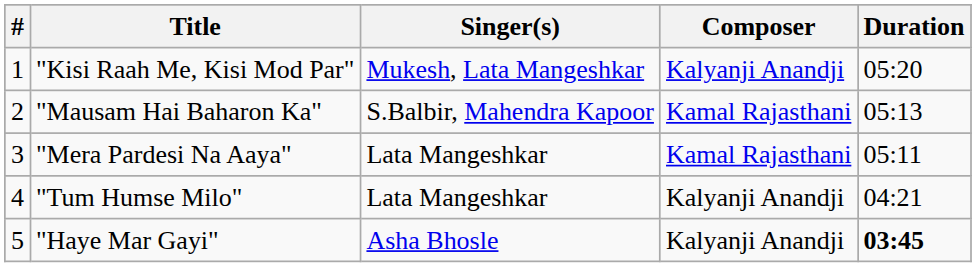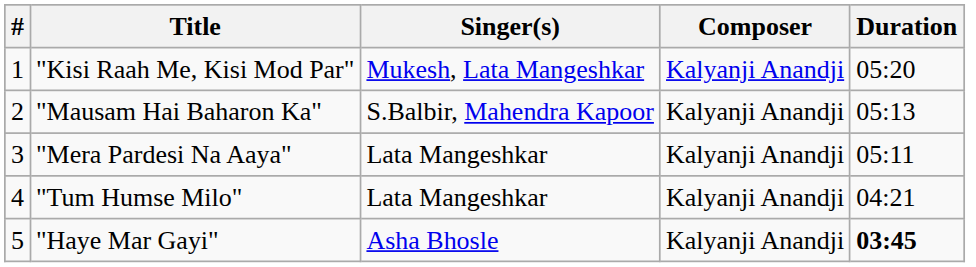"Mausam Hai Baharon Ka" | Composer: Kamal Rajasthani -> Kalyanji Anandji
"Mera Pardesi Na Aaya" | Composer: Kamal Rajasthani -> Kalyanji Anandji
